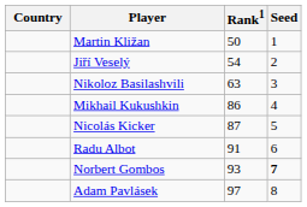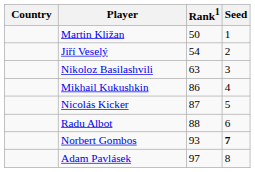Radu Albot | Rank1: 91 -> 88
